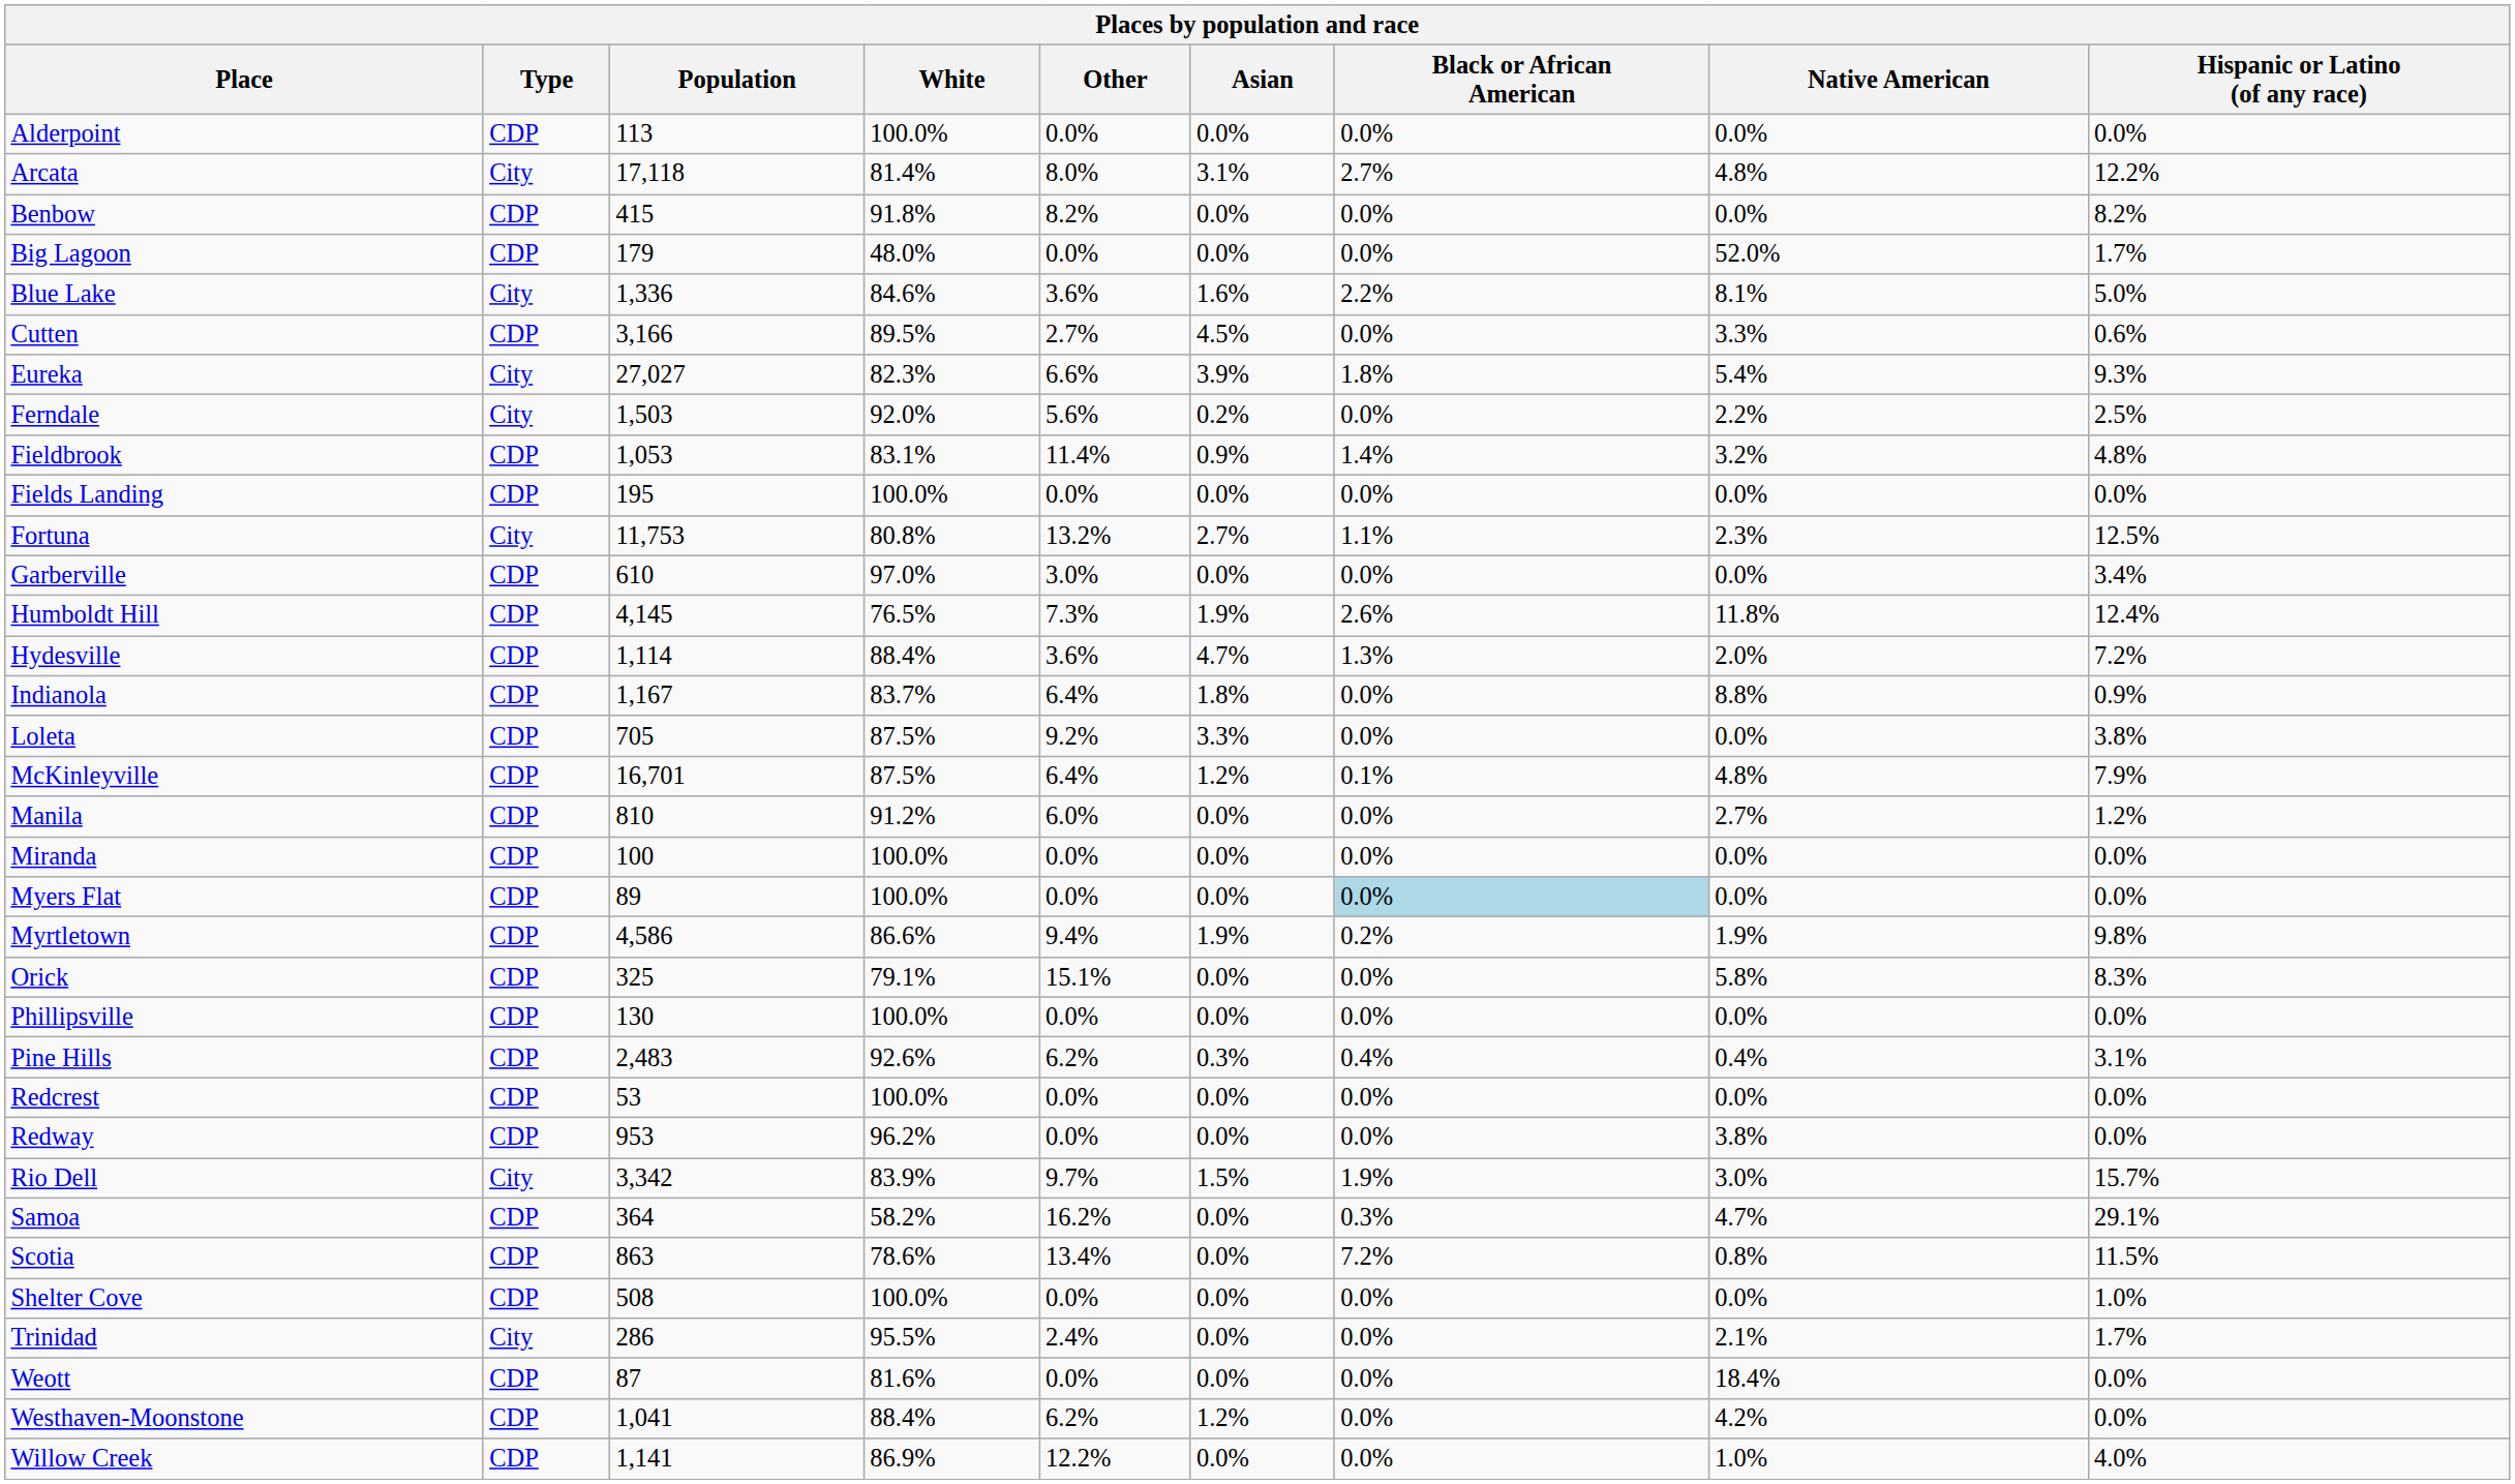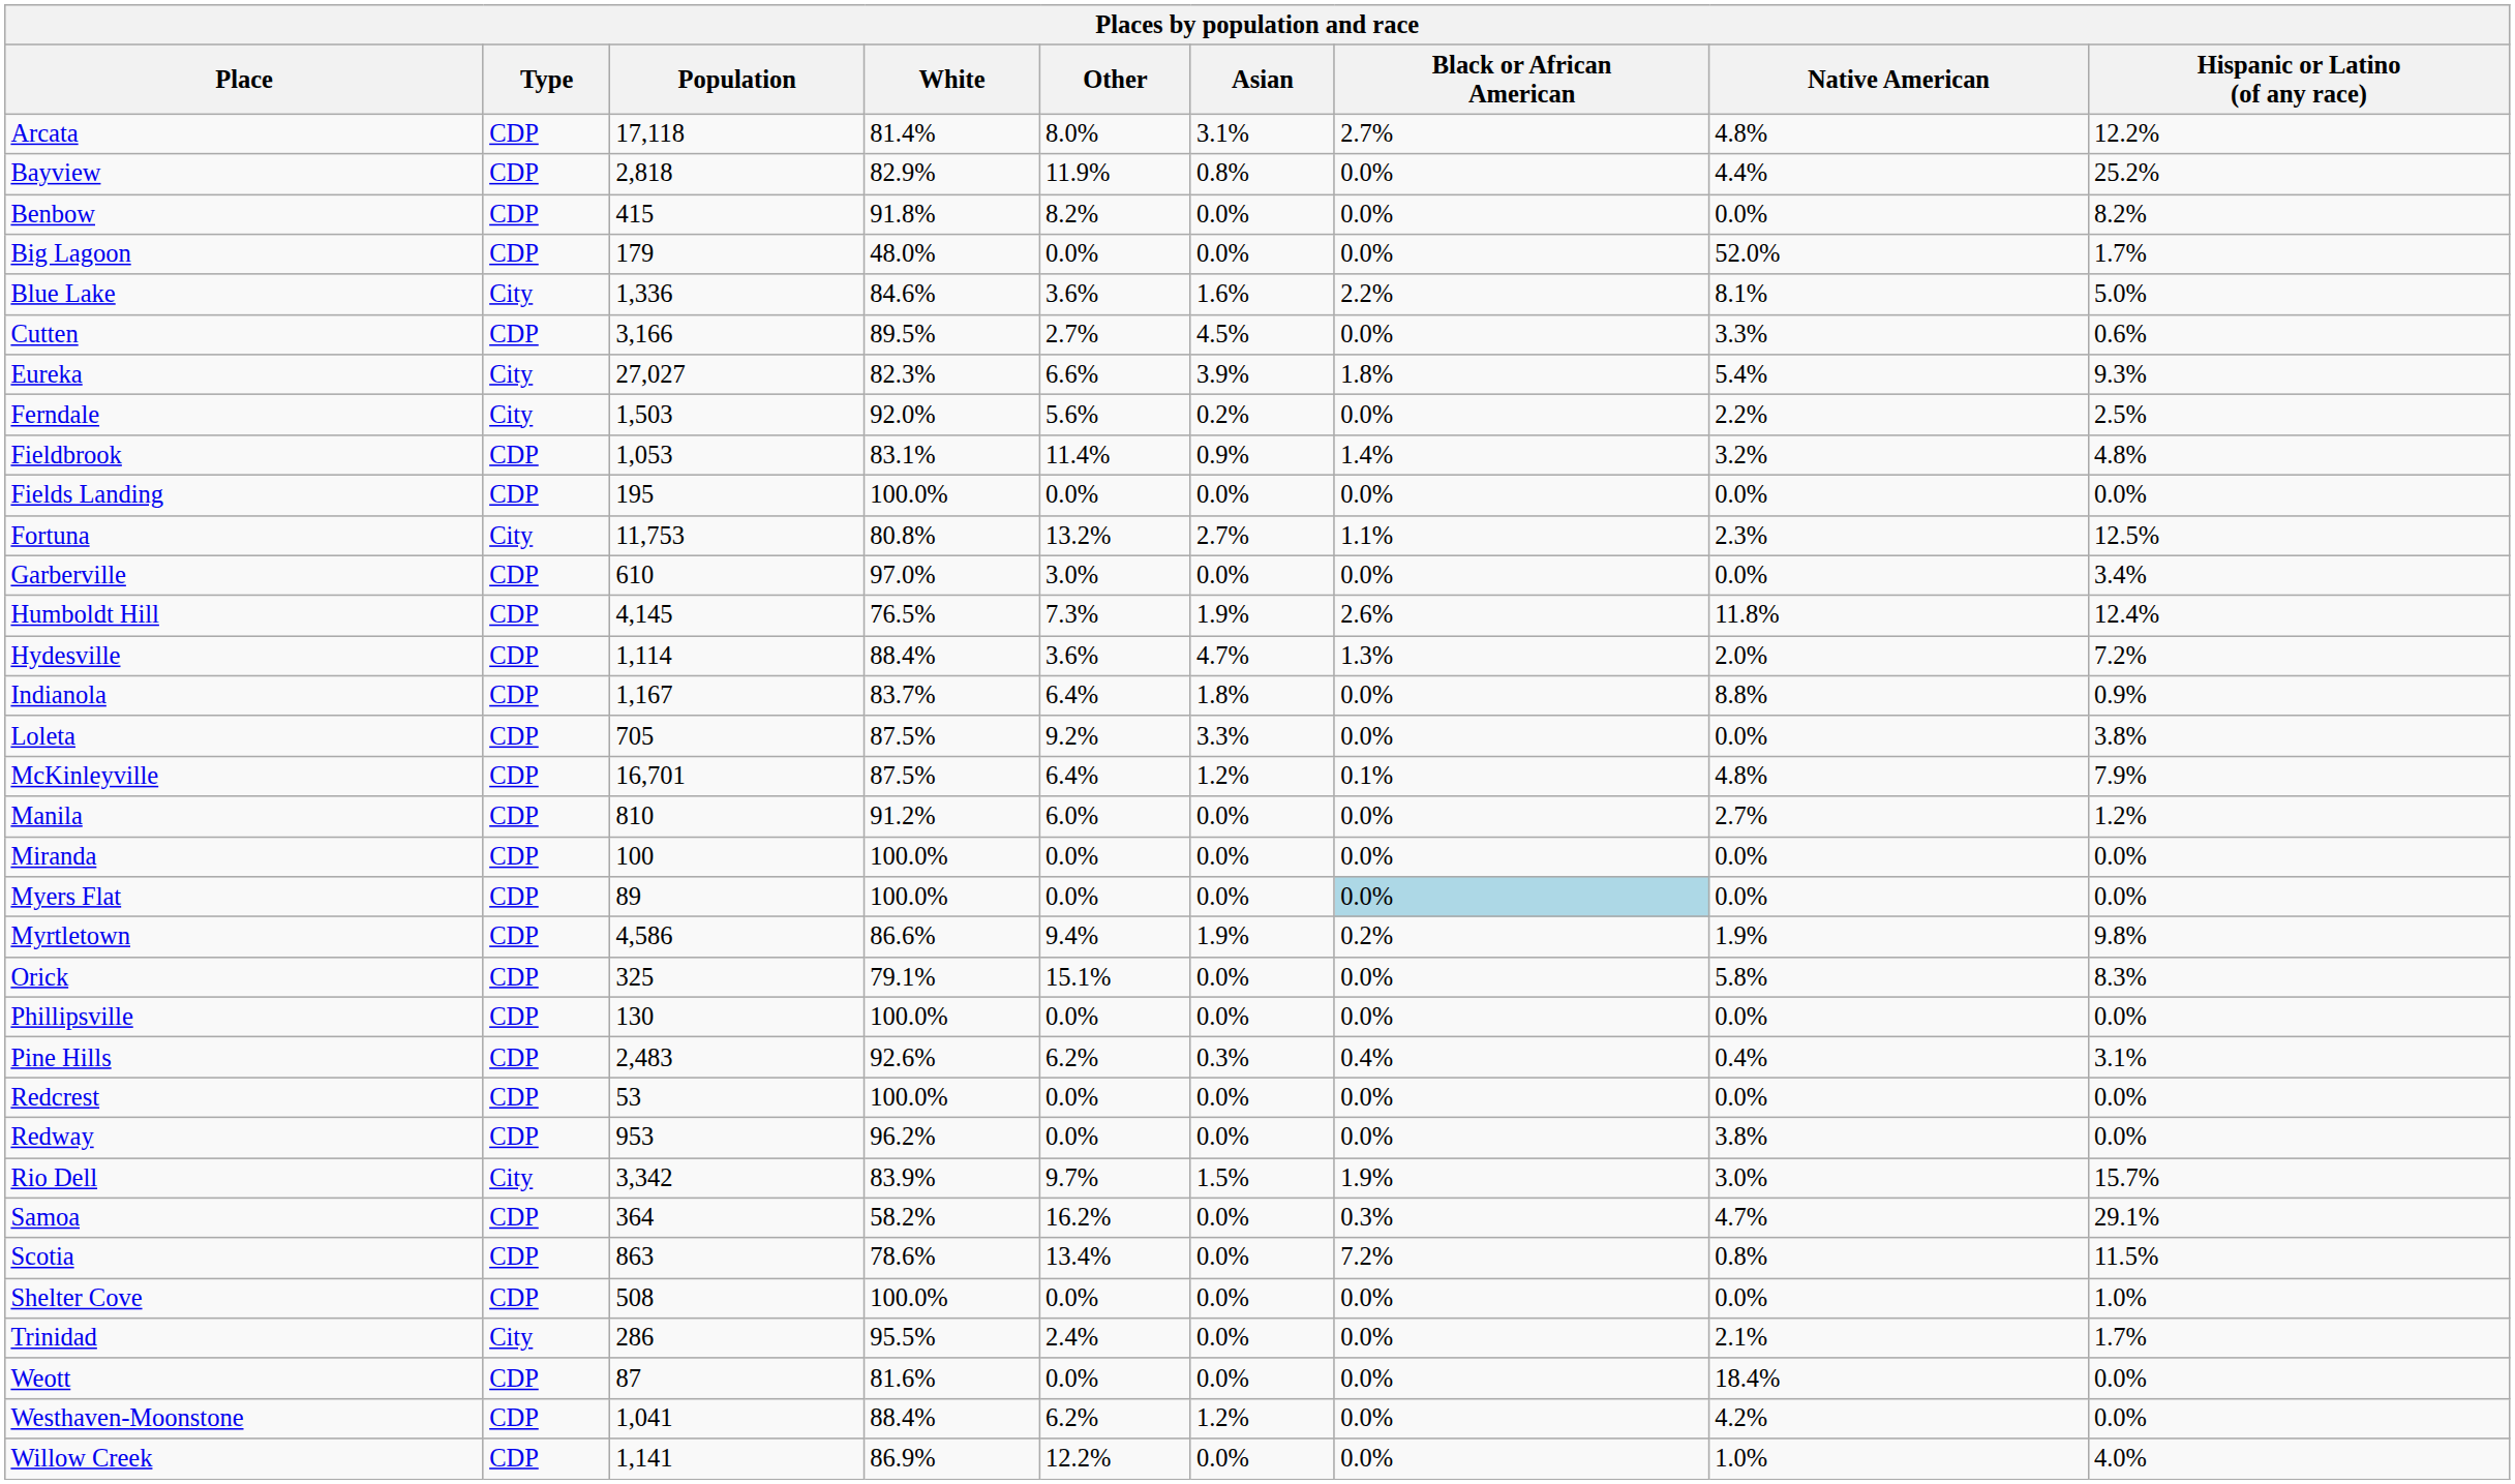- row: Alderpoint | CDP | 113 | 100.0% | 0.0% | 0.0% | 0.0% | 0.0% | 0.0%
Arcata | Type: City -> CDP
+ row: Bayview | CDP | 2,818 | 82.9% | 11.9% | 0.8% | 0.0% | 4.4% | 25.2%
